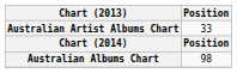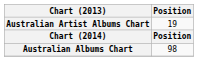Australian Artist Albums Chart | Position: 33 -> 19
